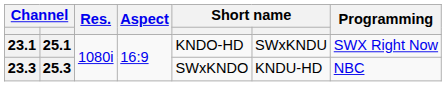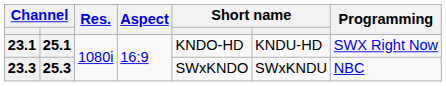23.1 | column 6: SWxKNDU -> KNDU-HD
23.3 | column 6: KNDU-HD -> SWxKNDU
